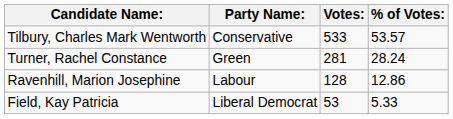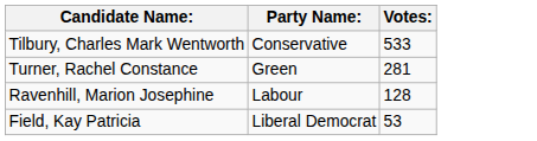- column: % of Votes: | 53.57 | 28.24 | 12.86 | 5.33
